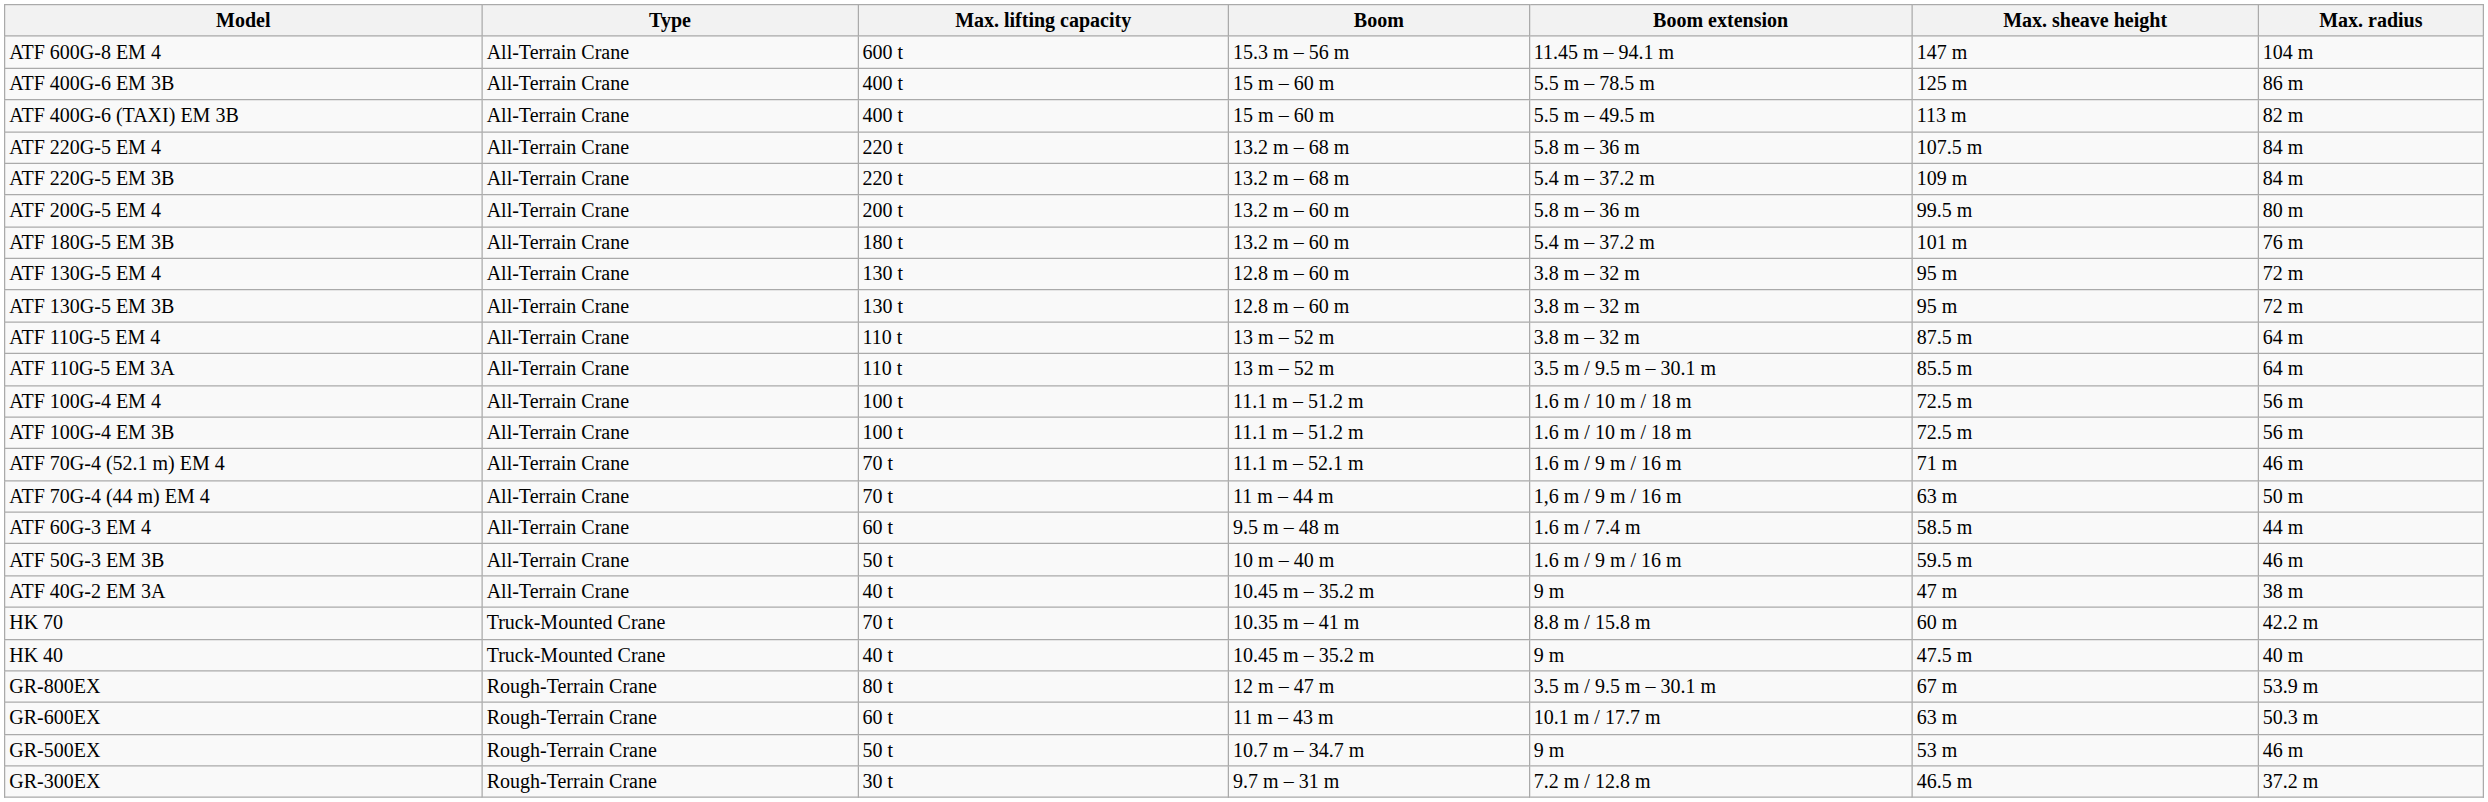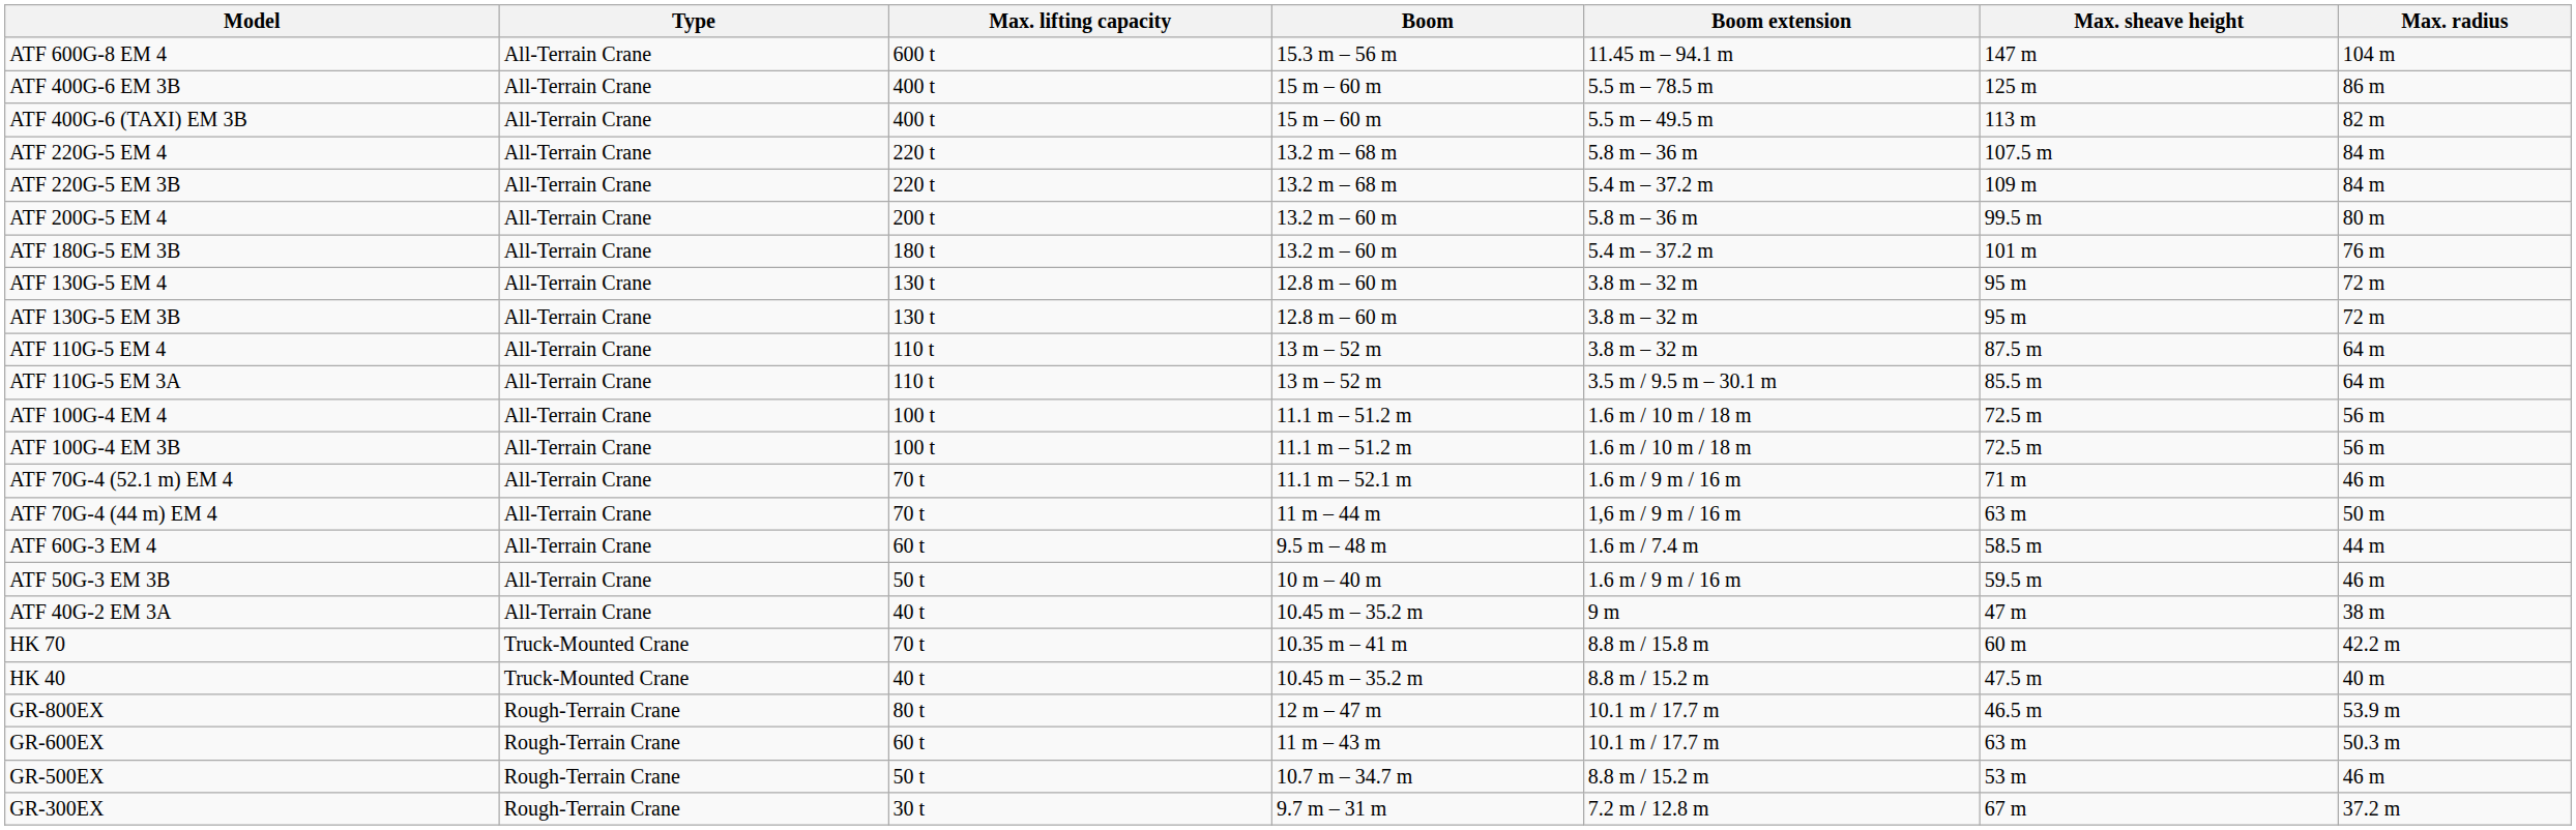HK 40 | Boom extension: 9 m -> 8.8 m / 15.2 m
GR-800EX | Boom extension: 3.5 m / 9.5 m – 30.1 m -> 10.1 m / 17.7 m
GR-800EX | Max. sheave height: 67 m -> 46.5 m
GR-500EX | Boom extension: 9 m -> 8.8 m / 15.2 m
GR-300EX | Max. sheave height: 46.5 m -> 67 m
